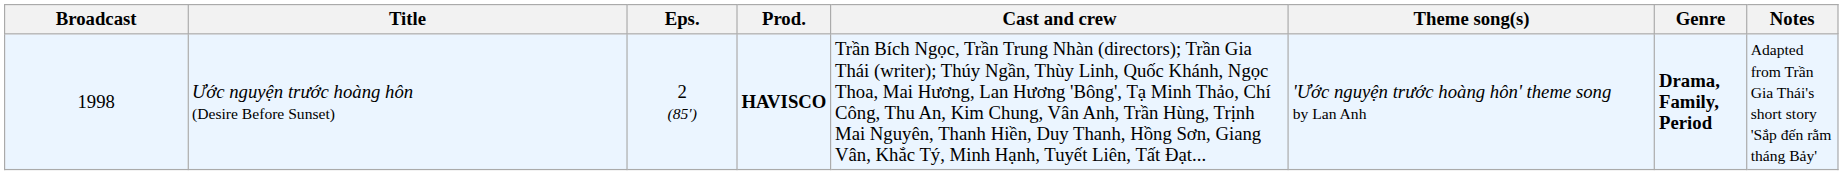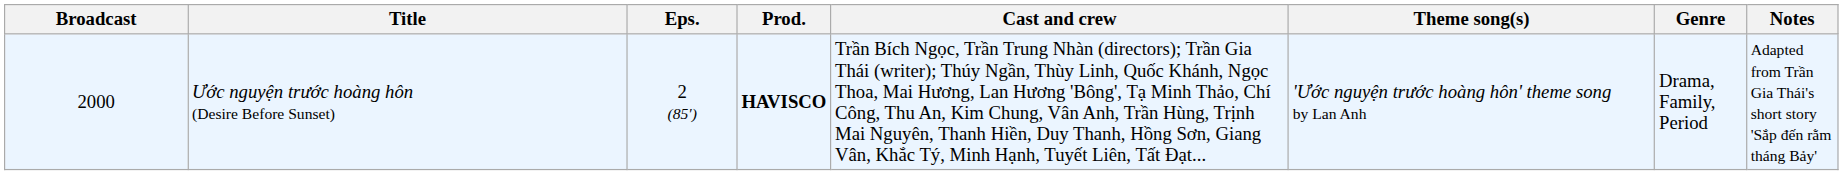Ước nguyện trước hoàng hôn (Desire Before Sunset) | Broadcast: 1998 -> 2000
Ước nguyện trước hoàng hôn (Desire Before Sunset) | Genre: bold -> normal
